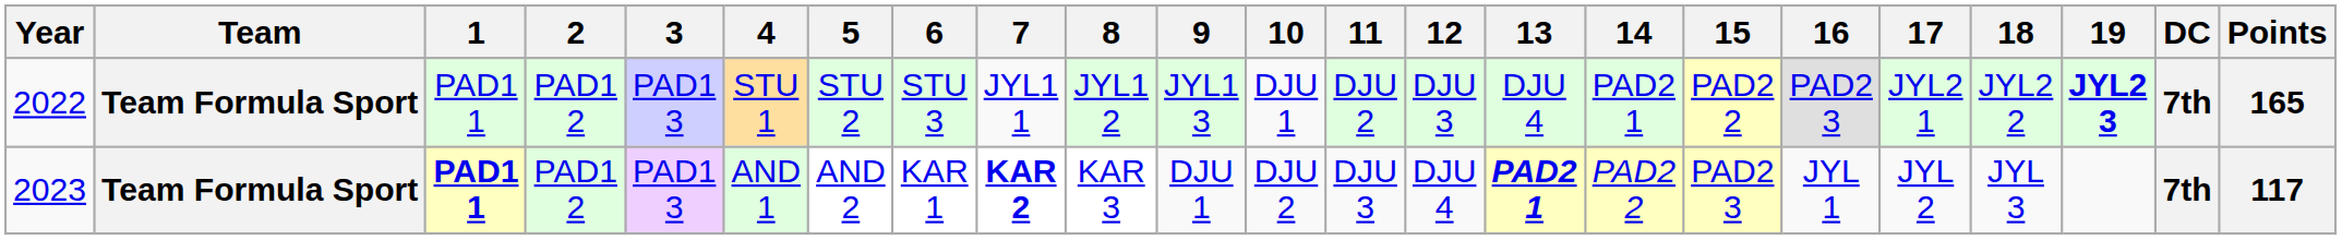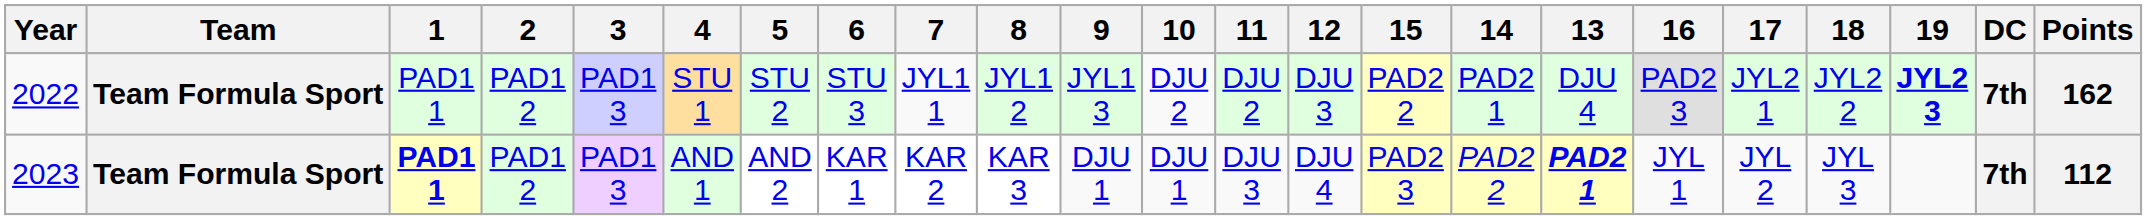columns swapped: 13 <-> 15
2022 | 10: DJU 1 -> DJU 2
2022 | Points: 165 -> 162
2023 | 7: bold -> normal
2023 | 10: DJU 2 -> DJU 1
2023 | Points: 117 -> 112
